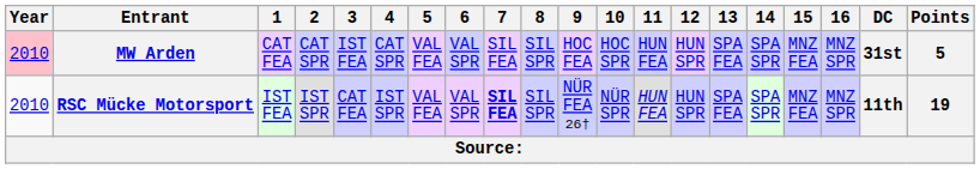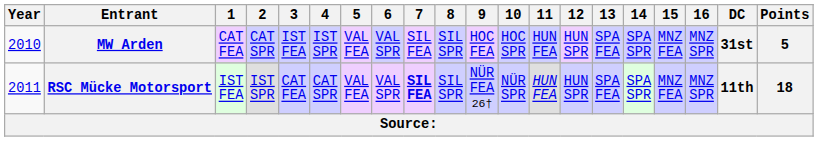MW Arden | Year: pink background -> no background
MW Arden | 4: CAT SPR -> IST SPR
RSC Mücke Motorsport | Year: 2010 -> 2011
RSC Mücke Motorsport | 4: IST SPR -> CAT SPR
RSC Mücke Motorsport | Points: 19 -> 18
